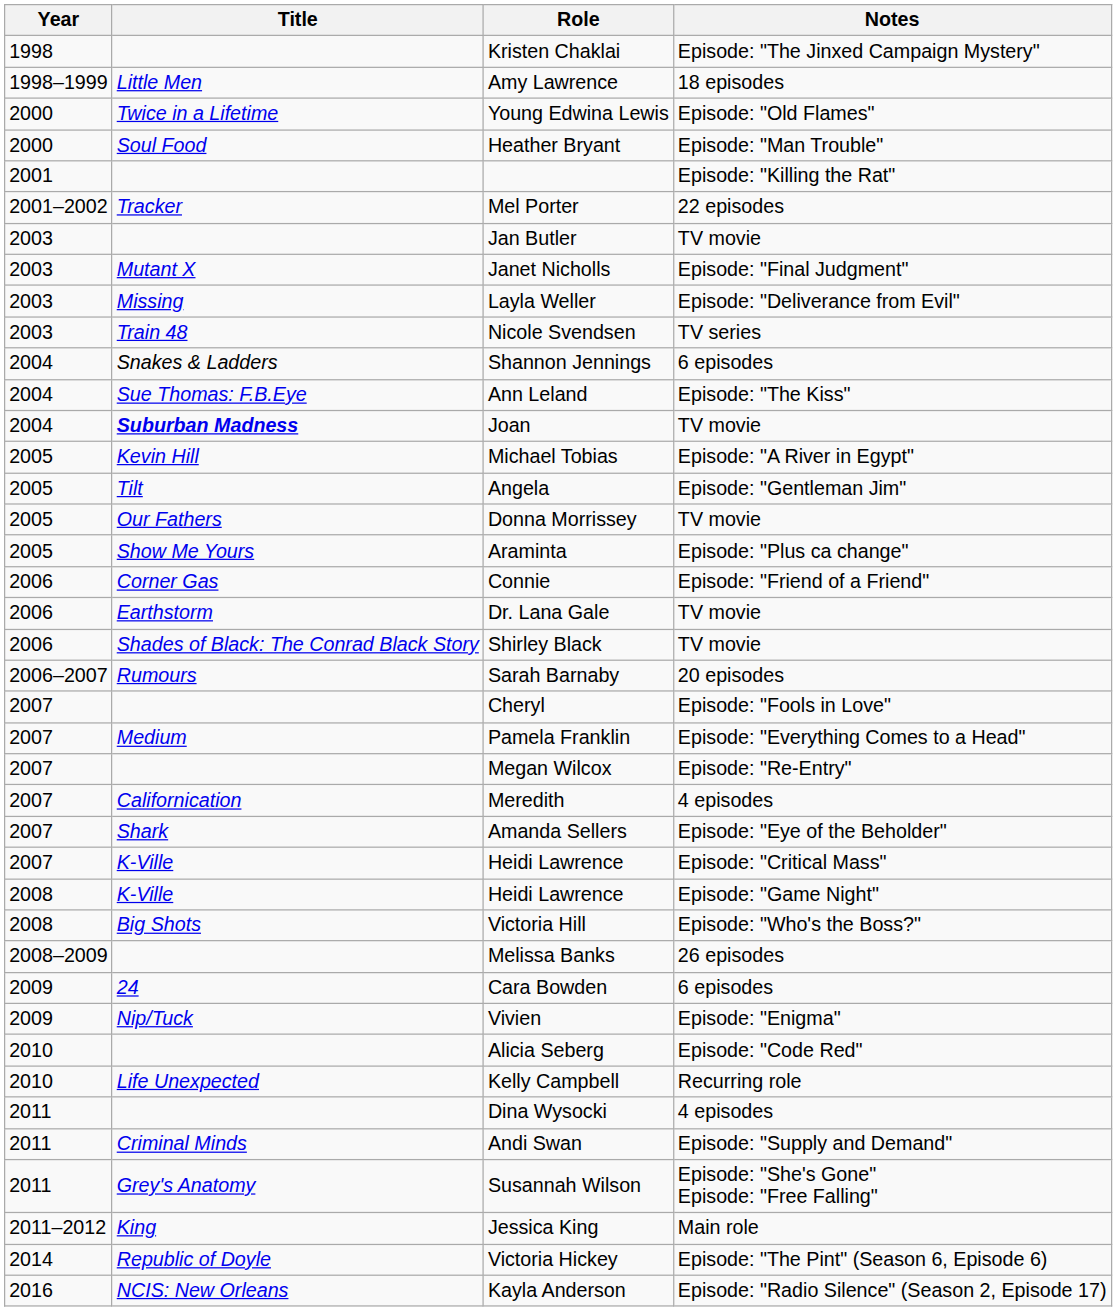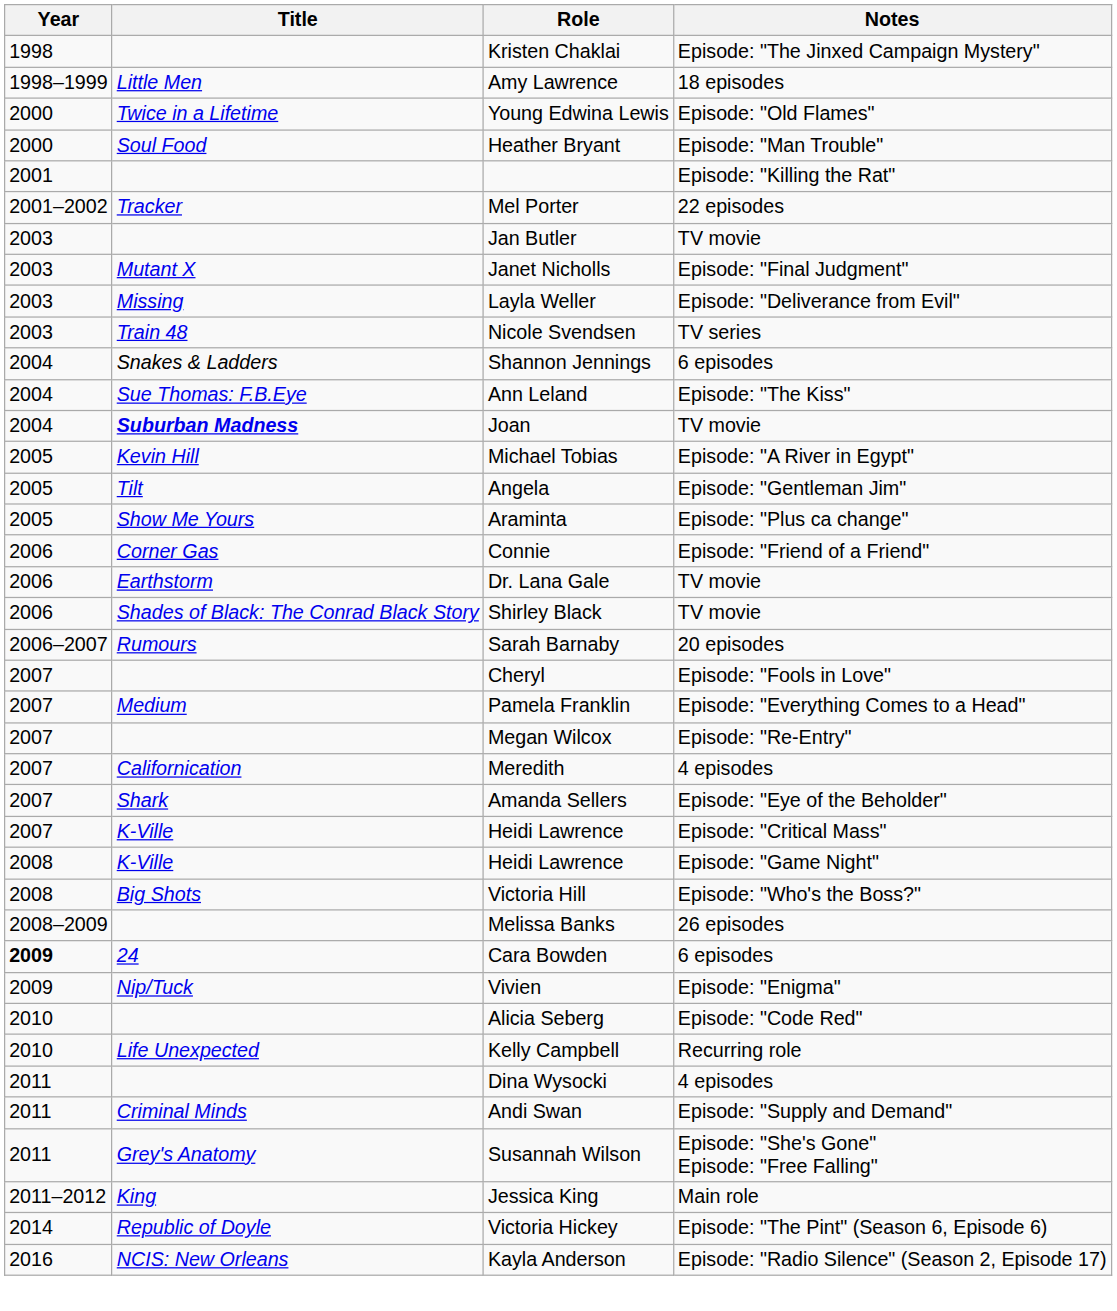- row: 2005 | Our Fathers | Donna Morrissey | TV movie
Cara Bowden | Year: normal -> bold
